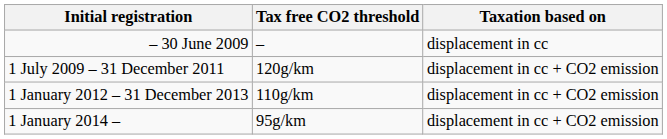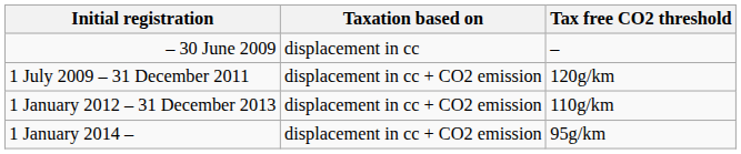columns swapped: Taxation based on <-> Tax free CO2 threshold
